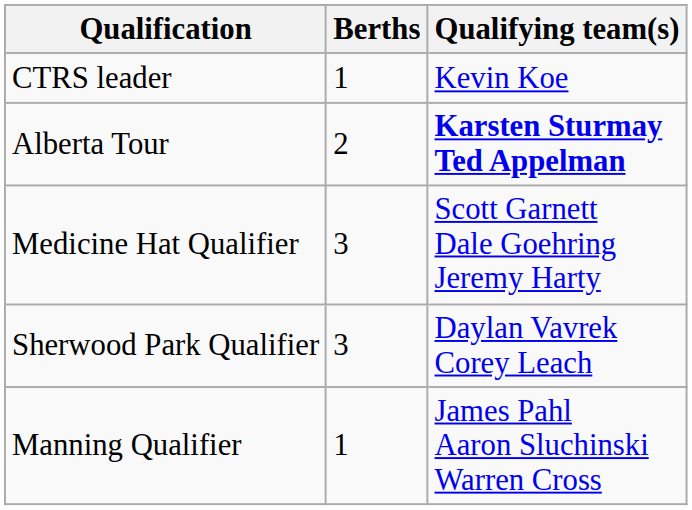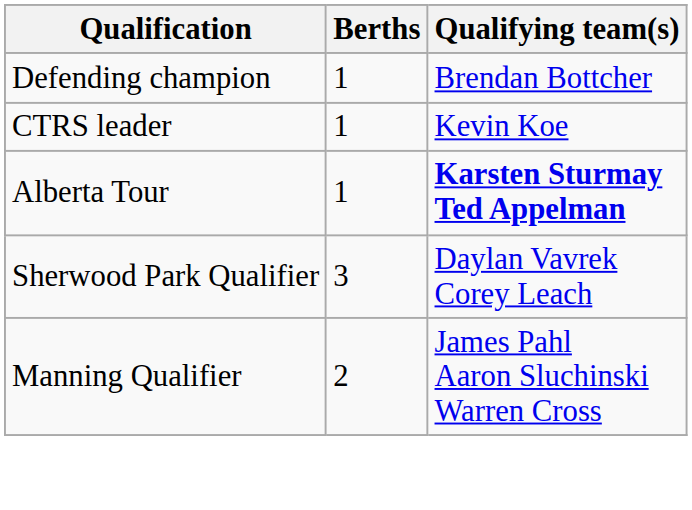+ row: Defending champion | 1 | Brendan Bottcher
Alberta Tour | Berths: 2 -> 1
- row: Medicine Hat Qualifier | 3 | Scott Garnett Dale Goehring Jeremy Harty
Manning Qualifier | Berths: 1 -> 2
